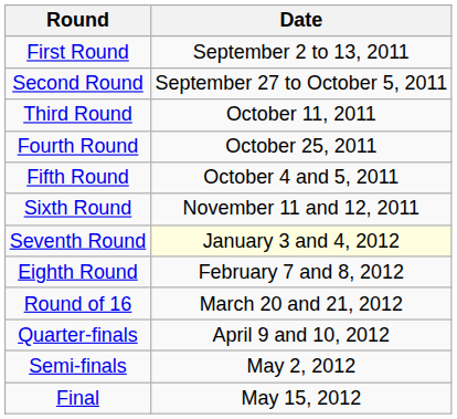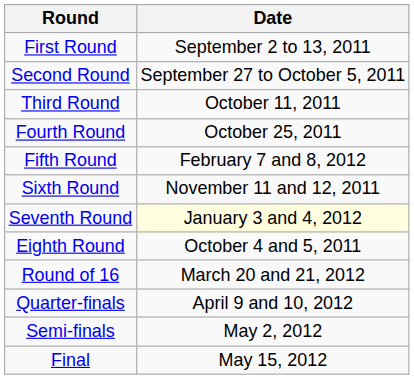Fifth Round | Date: October 4 and 5, 2011 -> February 7 and 8, 2012
Eighth Round | Date: February 7 and 8, 2012 -> October 4 and 5, 2011
